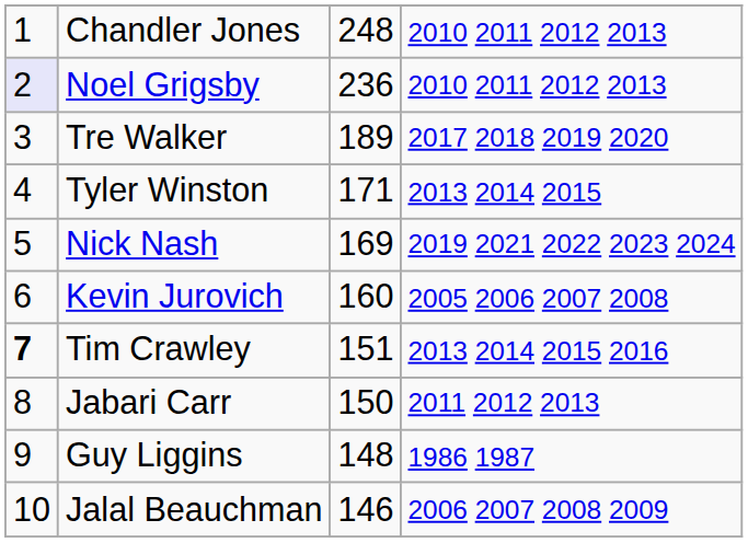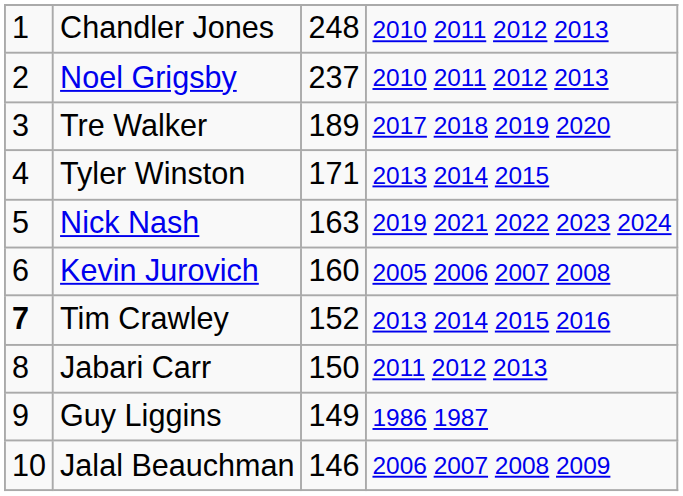Noel Grigsby | column 1: lavender background -> no background
Noel Grigsby | column 3: 236 -> 237
Nick Nash | column 3: 169 -> 163
Tim Crawley | column 3: 151 -> 152
Guy Liggins | column 3: 148 -> 149
